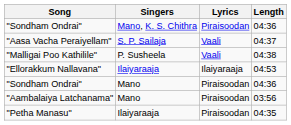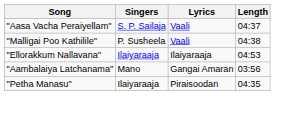- row: "Sondham Ondrai" | Mano, K. S. Chithra | Piraisoodan | 04:36
- row: "Sondham Ondrai" | Mano | Piraisoodan | 04:36
"Aambalaiya Latchanama" | Lyrics: Piraisoodan -> Gangai Amaran
